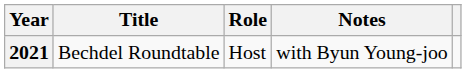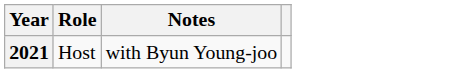- column: Title | Bechdel Roundtable
